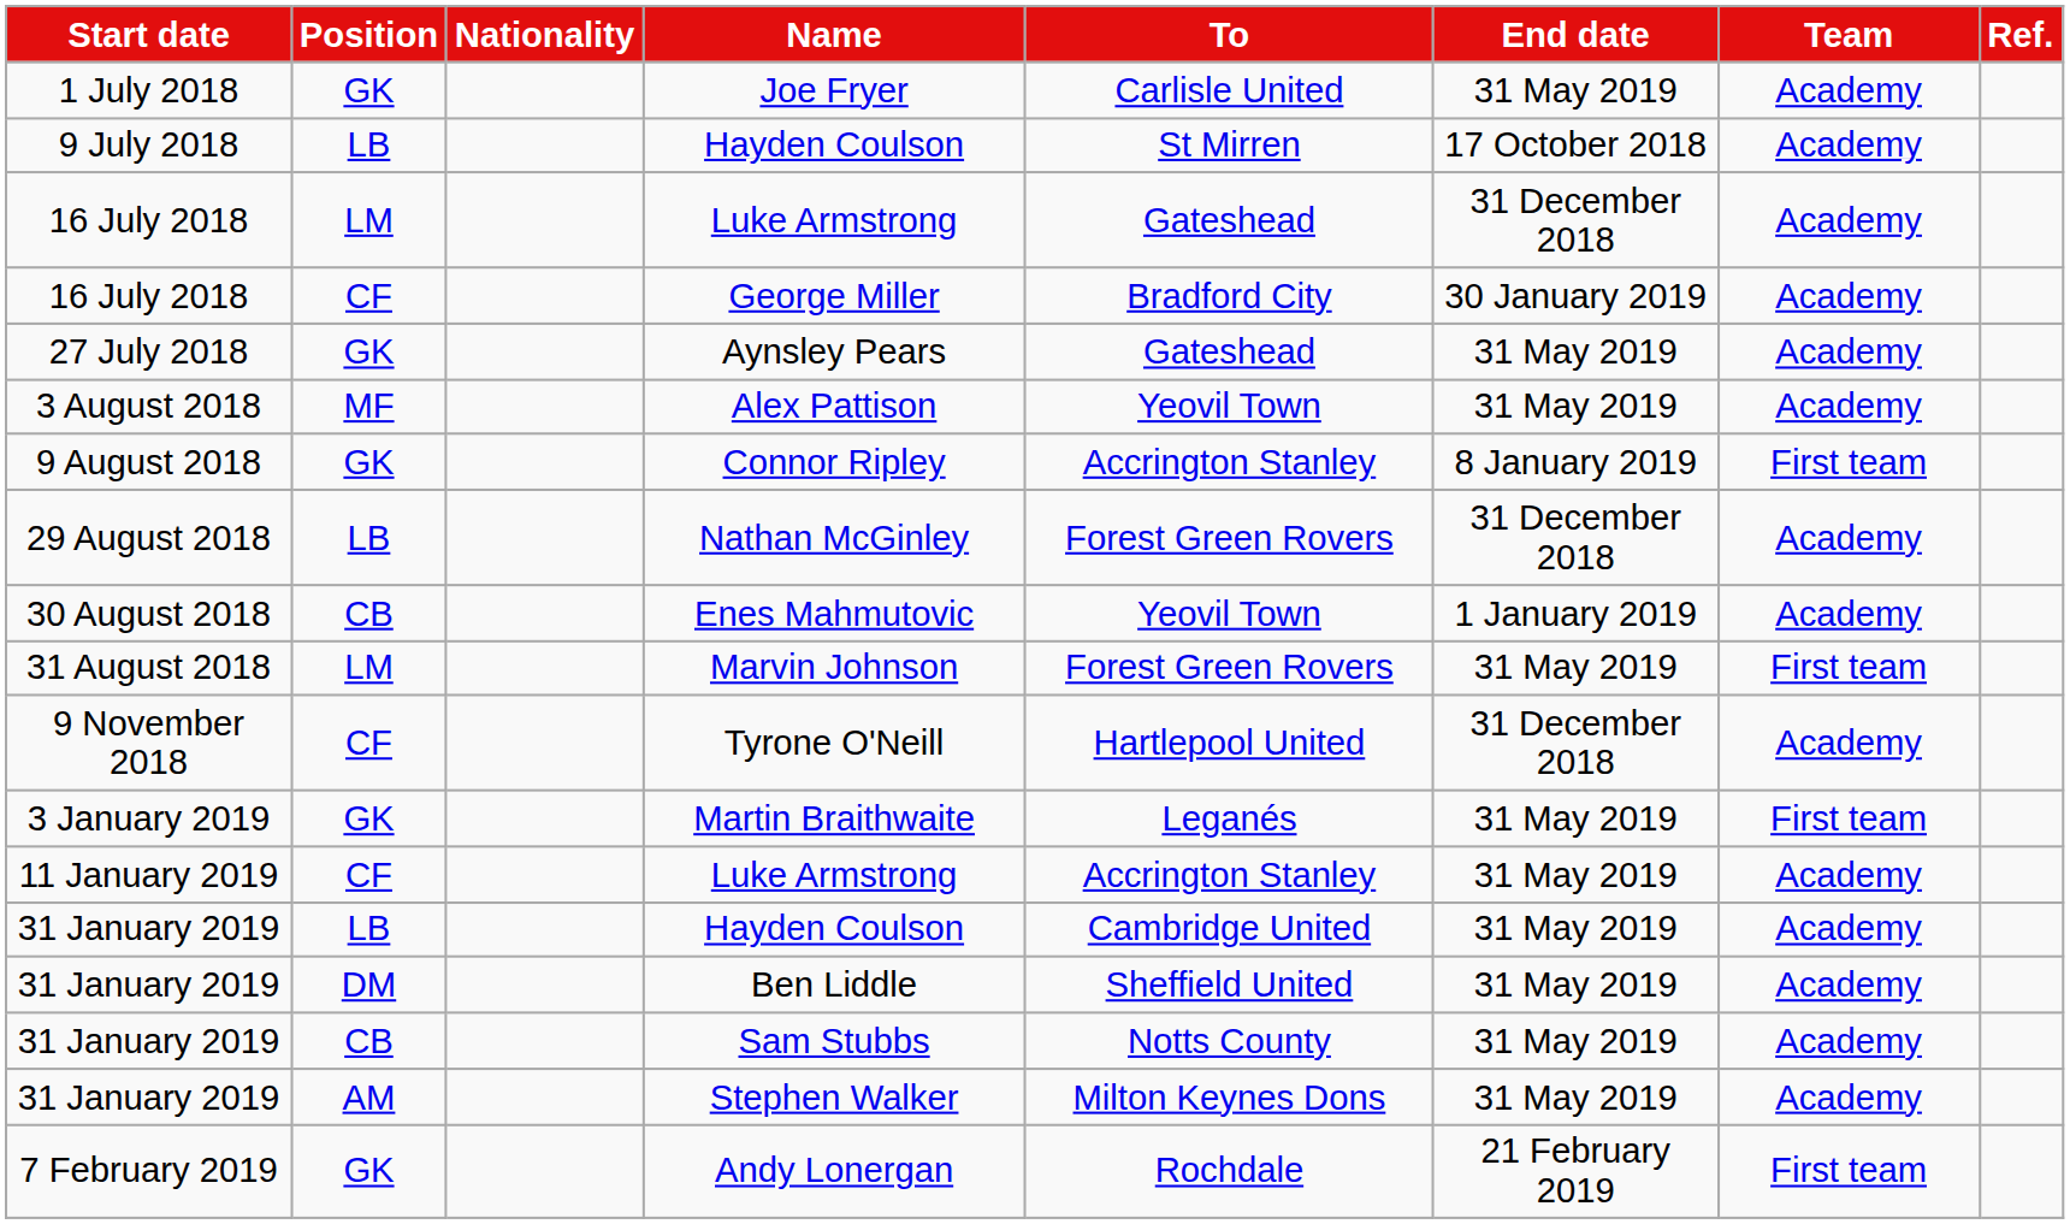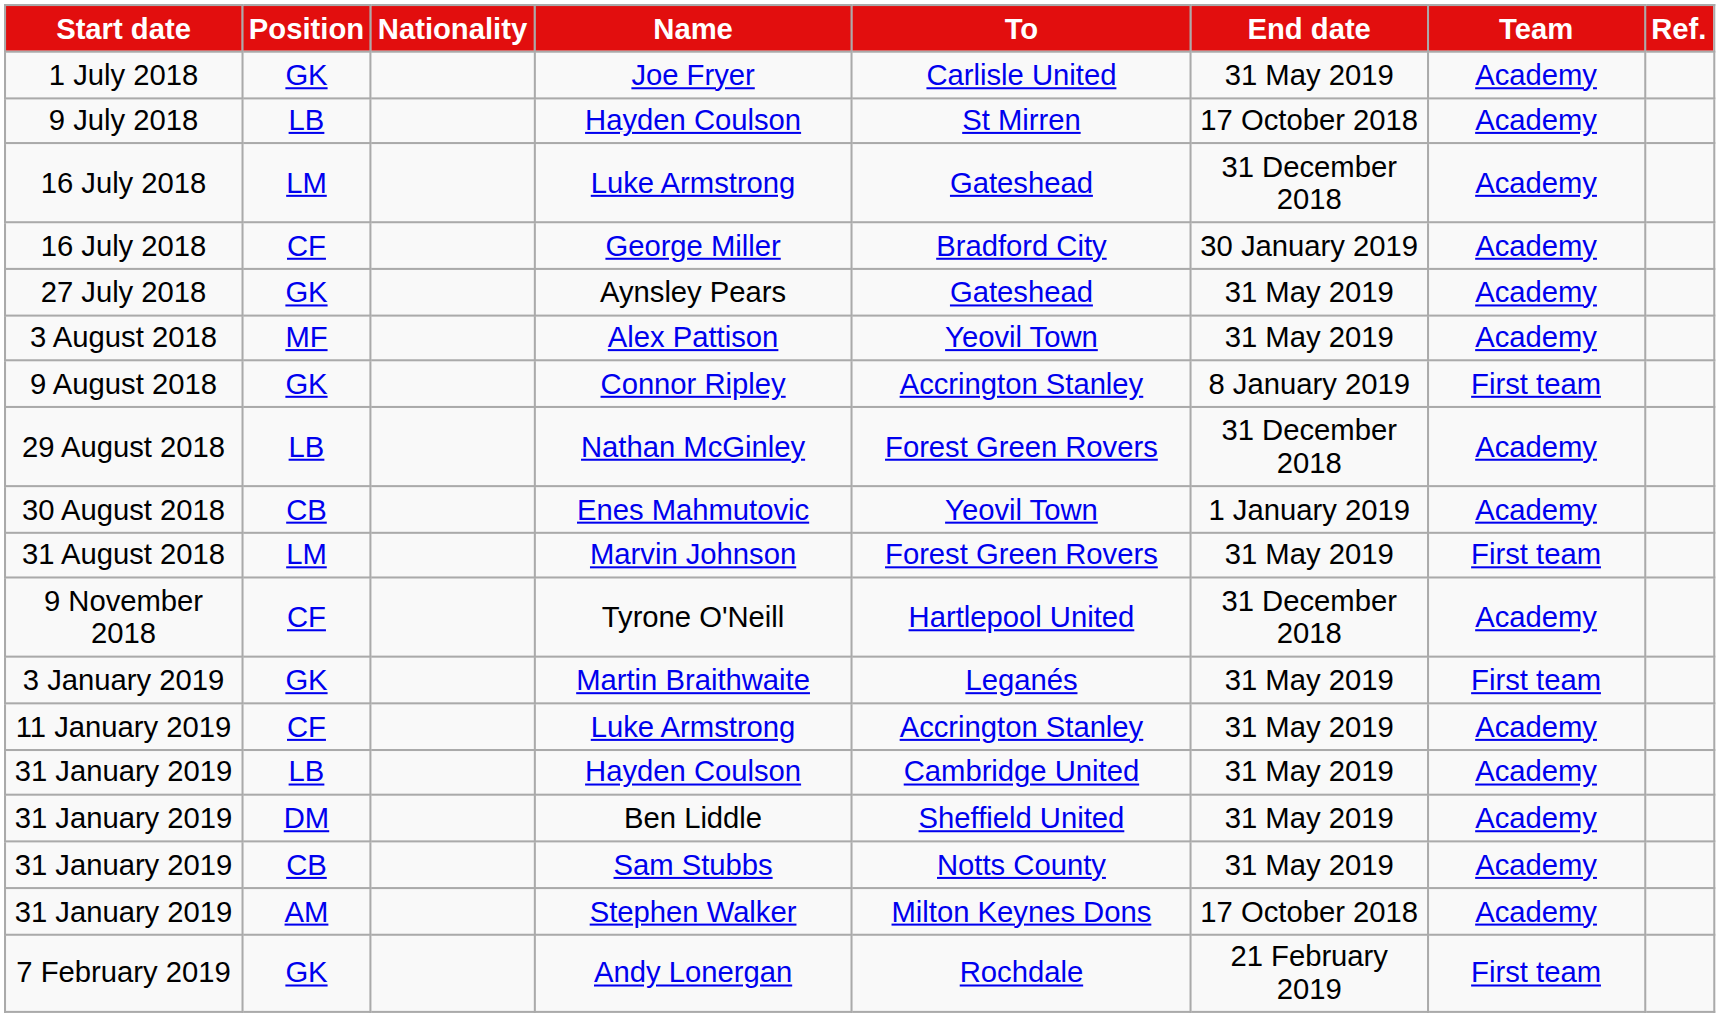Stephen Walker | End date: 31 May 2019 -> 17 October 2018
